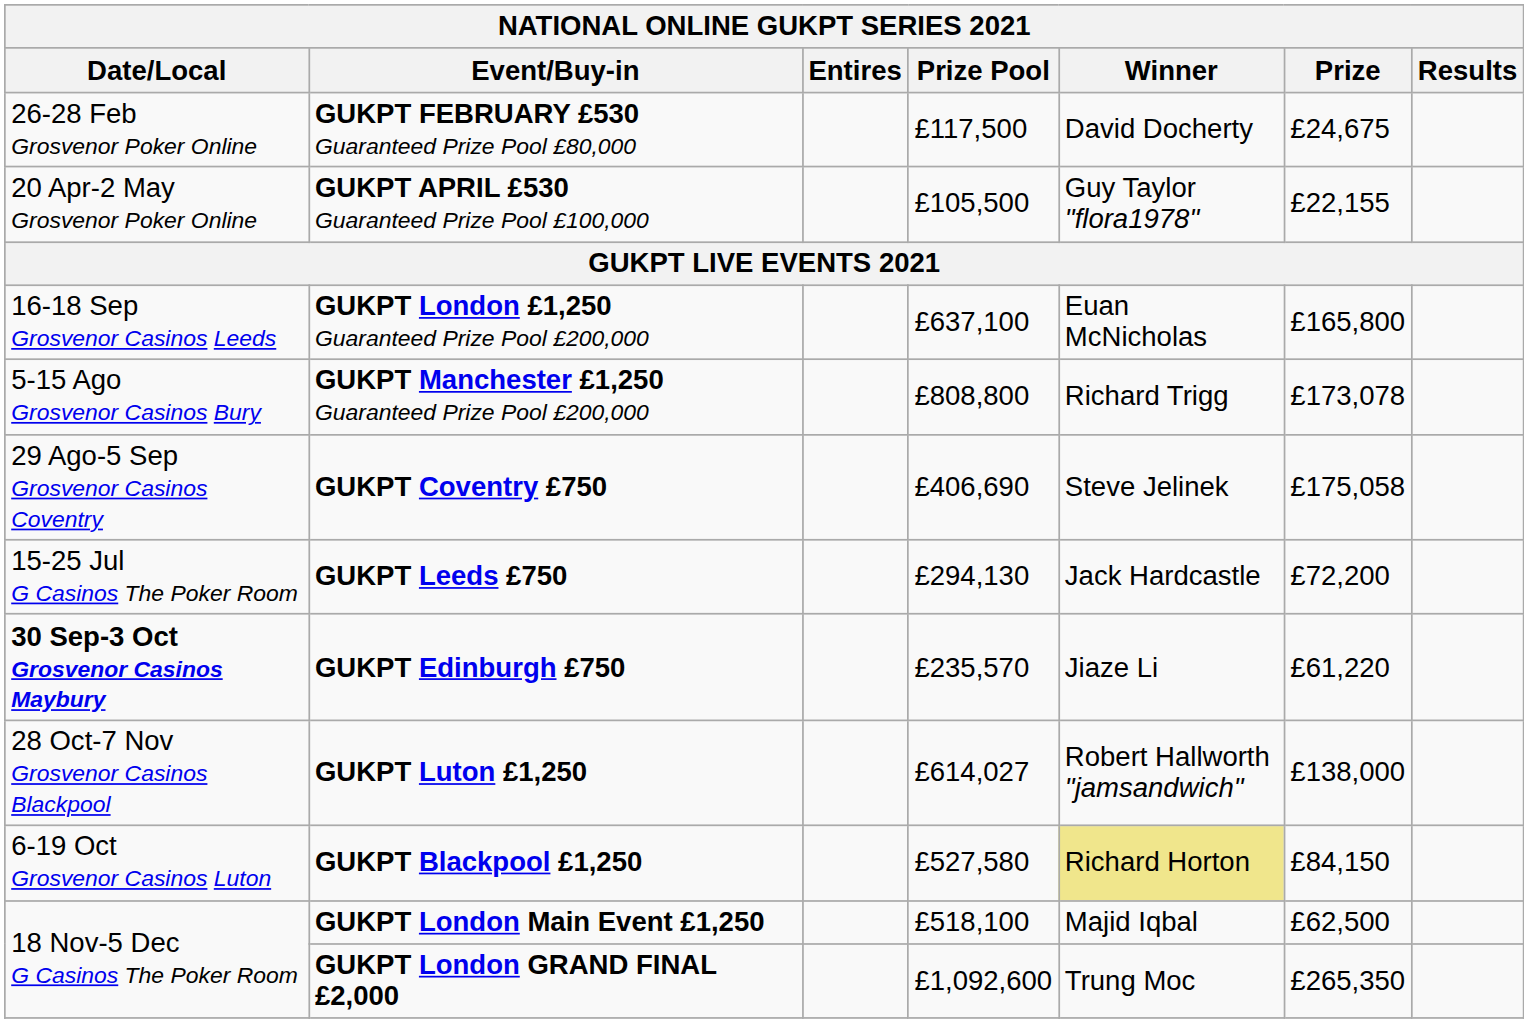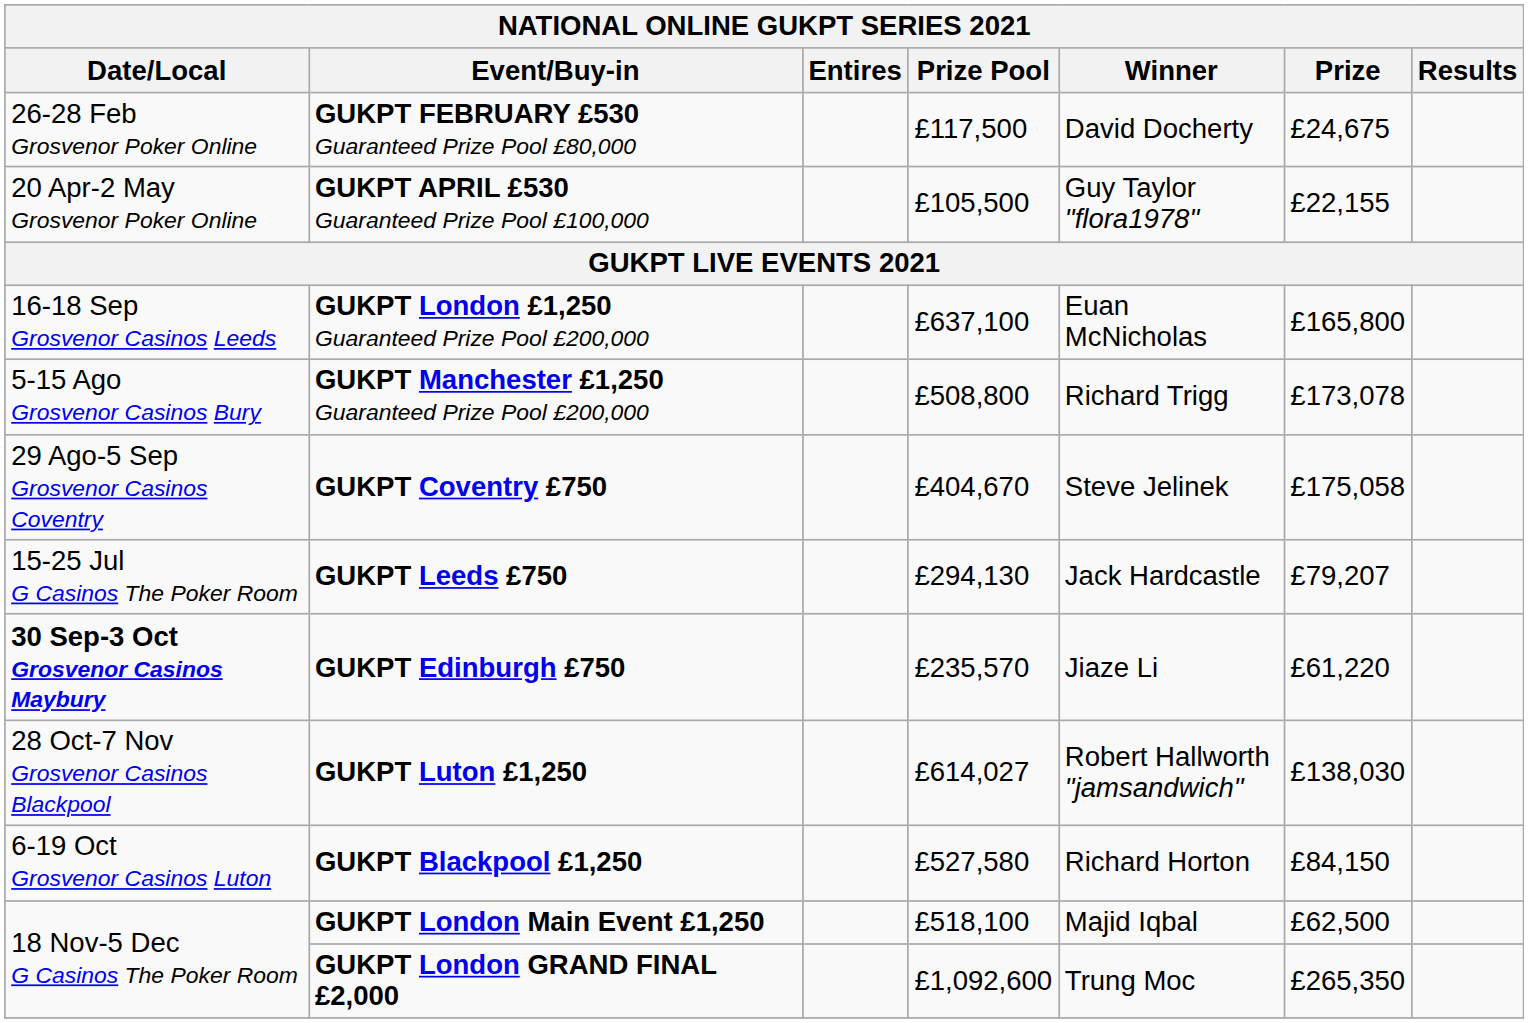GUKPT Manchester £1,250 Guaranteed Prize Pool £200,000 | Prize Pool: £808,800 -> £508,800
GUKPT Coventry £750 | Prize Pool: £406,690 -> £404,670
GUKPT Leeds £750 | Prize: £72,200 -> £79,207
GUKPT Luton £1,250 | Prize: £138,000 -> £138,030
GUKPT Blackpool £1,250 | Winner: khaki background -> no background
